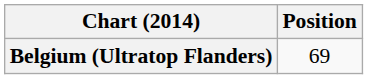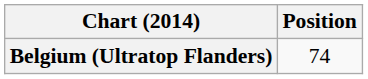Belgium (Ultratop Flanders) | Position: 69 -> 74
